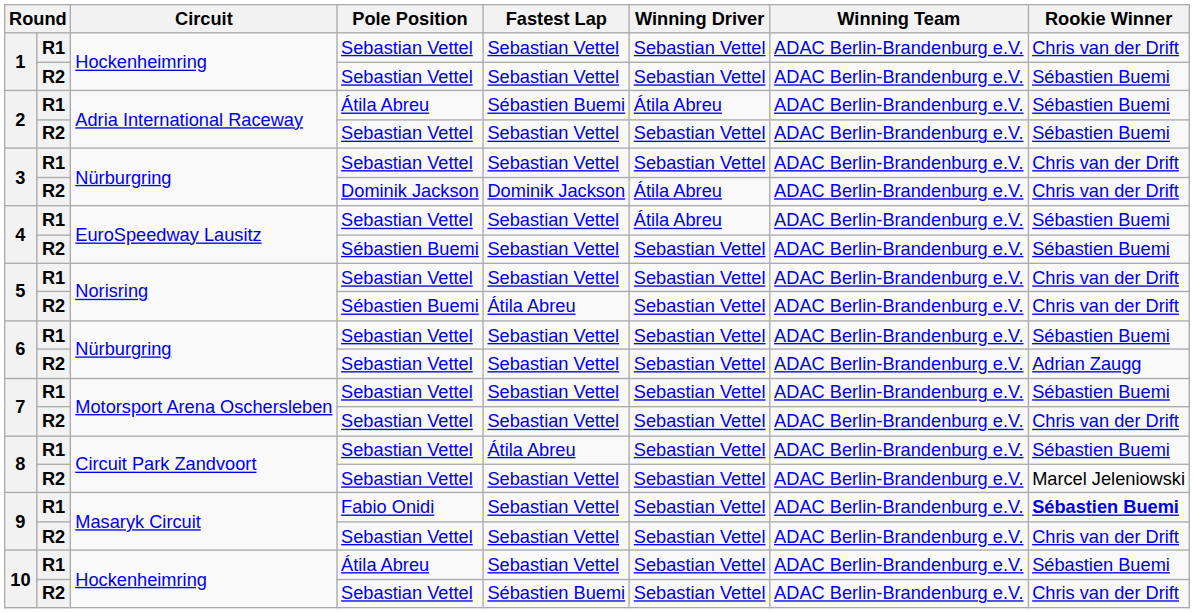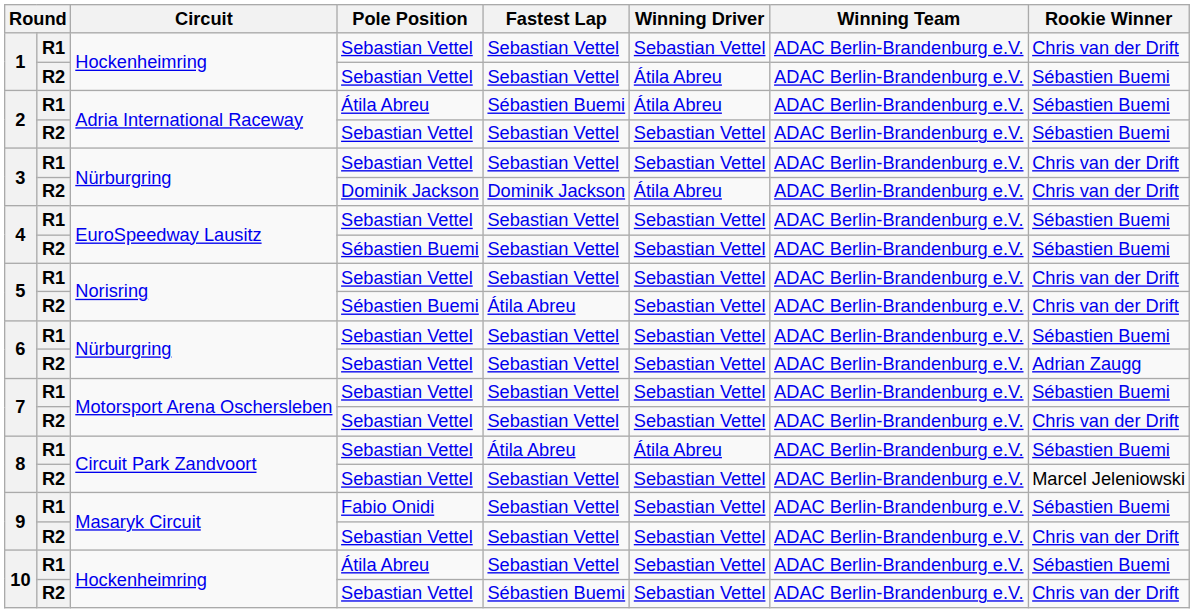1 / R2 | Winning Driver: Sebastian Vettel -> Átila Abreu
4 / R1 | Winning Driver: Átila Abreu -> Sebastian Vettel
8 / R1 | Winning Driver: Sebastian Vettel -> Átila Abreu
9 / R1 | Rookie Winner: bold -> normal
